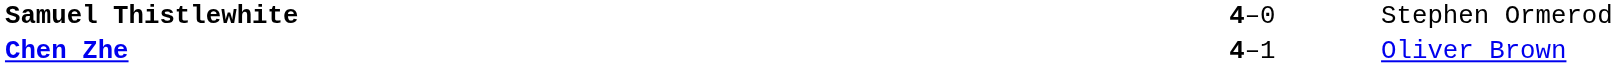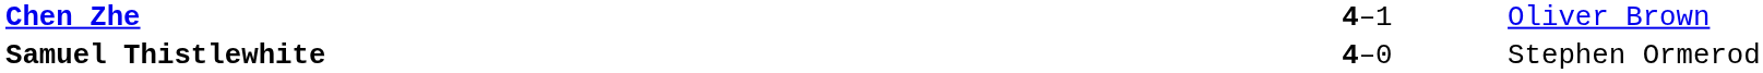rows swapped: Chen Zhe <-> Samuel Thistlewhite
